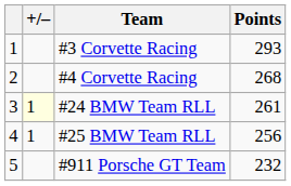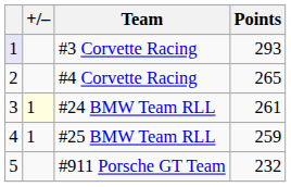#3 Corvette Racing | column 1: no background -> lavender background
#4 Corvette Racing | Points: 268 -> 265
#25 BMW Team RLL | Points: 256 -> 259
